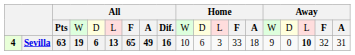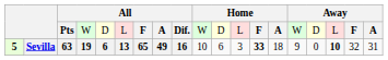Sevilla | column 1: 4 -> 5
Sevilla | column 13: normal -> bold
